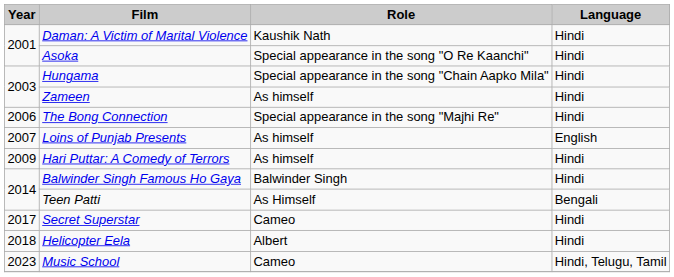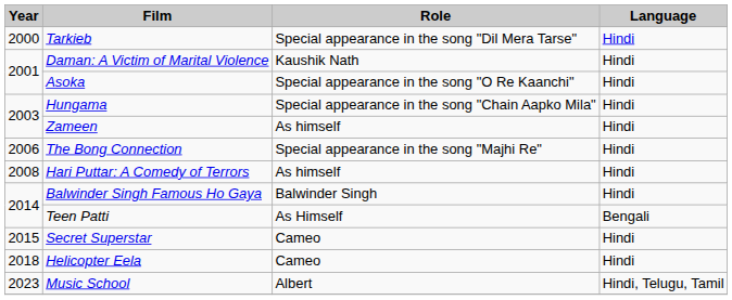+ row: 2000 | Tarkieb | Special appearance in the song "Dil Mera Tarse" | Hindi
- row: 2007 | Loins of Punjab Presents | As himself | English
Hari Puttar: A Comedy of Terrors | Year: 2009 -> 2008
Secret Superstar | Year: 2017 -> 2015
Helicopter Eela | Role: Albert -> Cameo
Music School | Role: Cameo -> Albert
